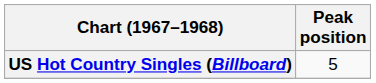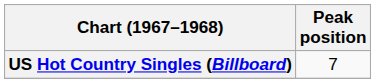US Hot Country Singles (Billboard) | Peak position: 5 -> 7
